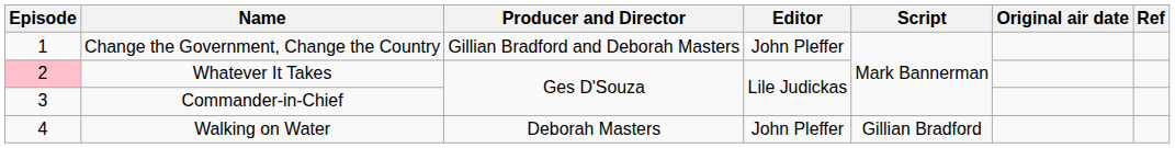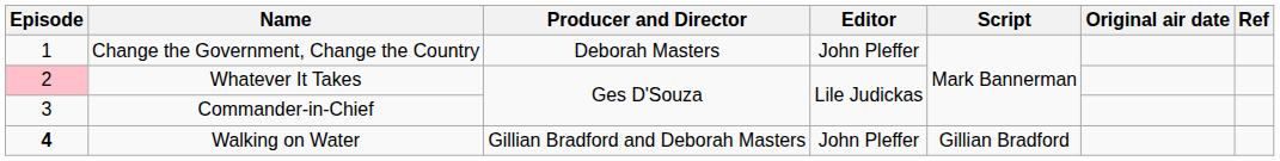Change the Government, Change the Country | Producer and Director: Gillian Bradford and Deborah Masters -> Deborah Masters
Walking on Water | Episode: normal -> bold
Walking on Water | Producer and Director: Deborah Masters -> Gillian Bradford and Deborah Masters
